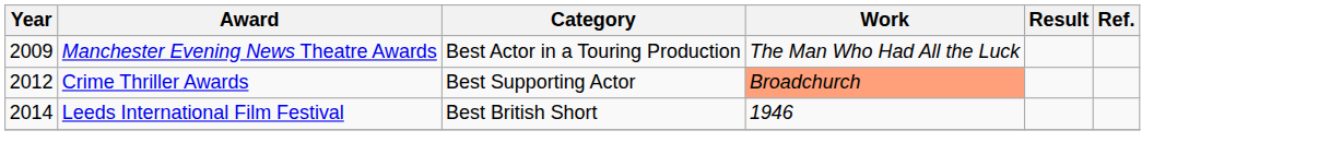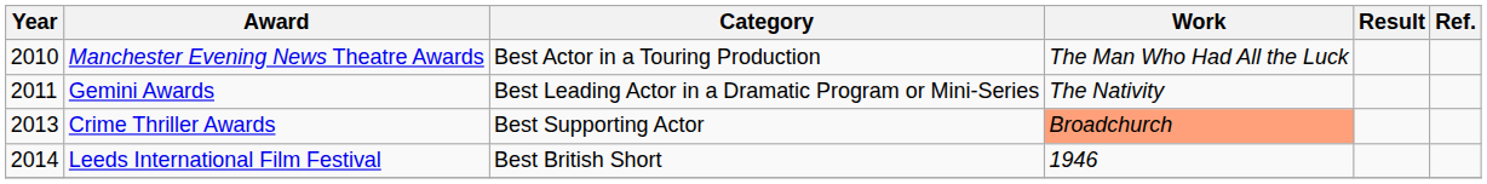Manchester Evening News Theatre Awards | Year: 2009 -> 2010
+ row: 2011 | Gemini Awards | Best Leading Actor in a Dramatic Program or Mini-Series | The Nativity
Crime Thriller Awards | Year: 2012 -> 2013
